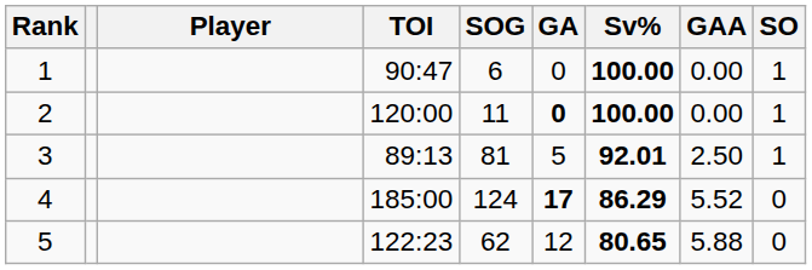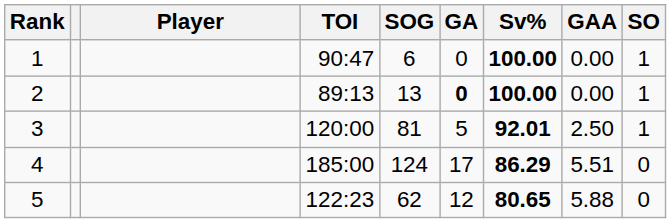2 | TOI: 120:00 -> 89:13
2 | SOG: 11 -> 13
3 | TOI: 89:13 -> 120:00
4 | GA: bold -> normal
4 | GAA: 5.52 -> 5.51
